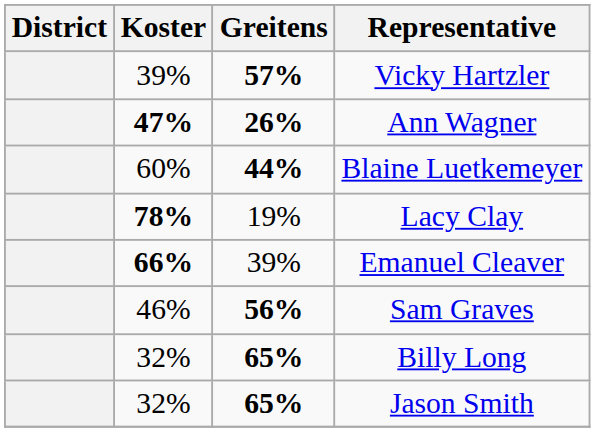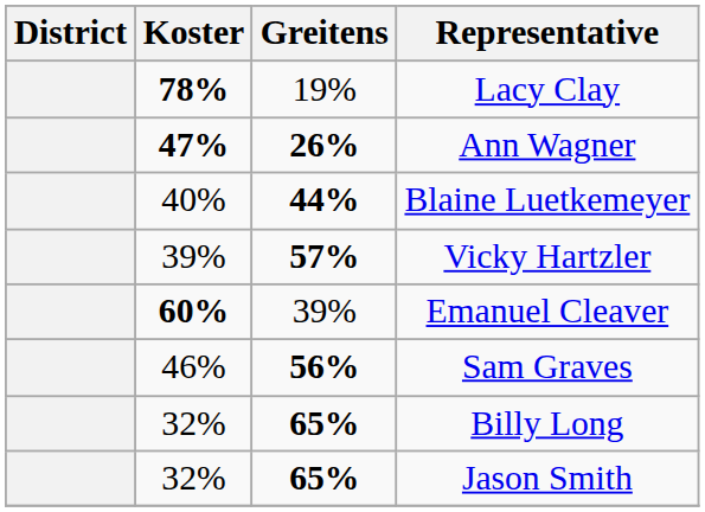rows swapped: Lacy Clay <-> Vicky Hartzler
Blaine Luetkemeyer | Koster: 60% -> 40%
Emanuel Cleaver | Koster: 66% -> 60%
